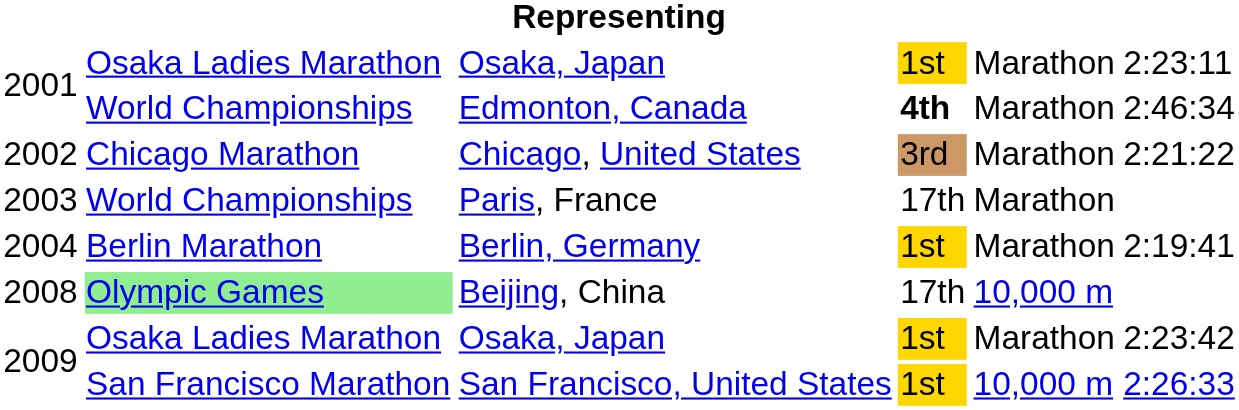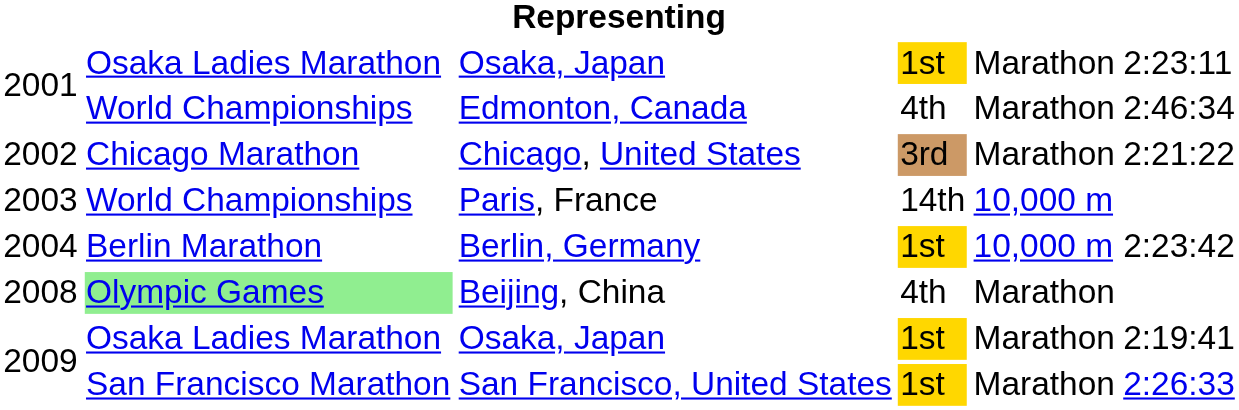Edmonton, Canada | column 4: bold -> normal
Paris, France | column 4: 17th -> 14th
Paris, France | column 5: Marathon -> 10,000 m
Berlin, Germany | column 5: Marathon -> 10,000 m
Berlin, Germany | column 6: 2:19:41 -> 2:23:42
Beijing, China | column 4: 17th -> 4th
Beijing, China | column 5: 10,000 m -> Marathon
2009 / Osaka, Japan | column 6: 2:23:42 -> 2:19:41
San Francisco, United States | column 5: 10,000 m -> Marathon
